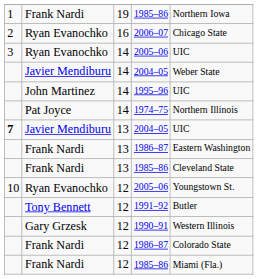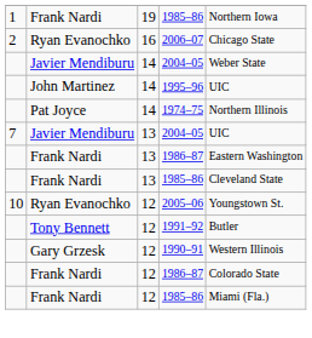- row: 3 | Ryan Evanochko | 14 | 2005–06 | UIC
13 / 2004–05 | column 1: bold -> normal
